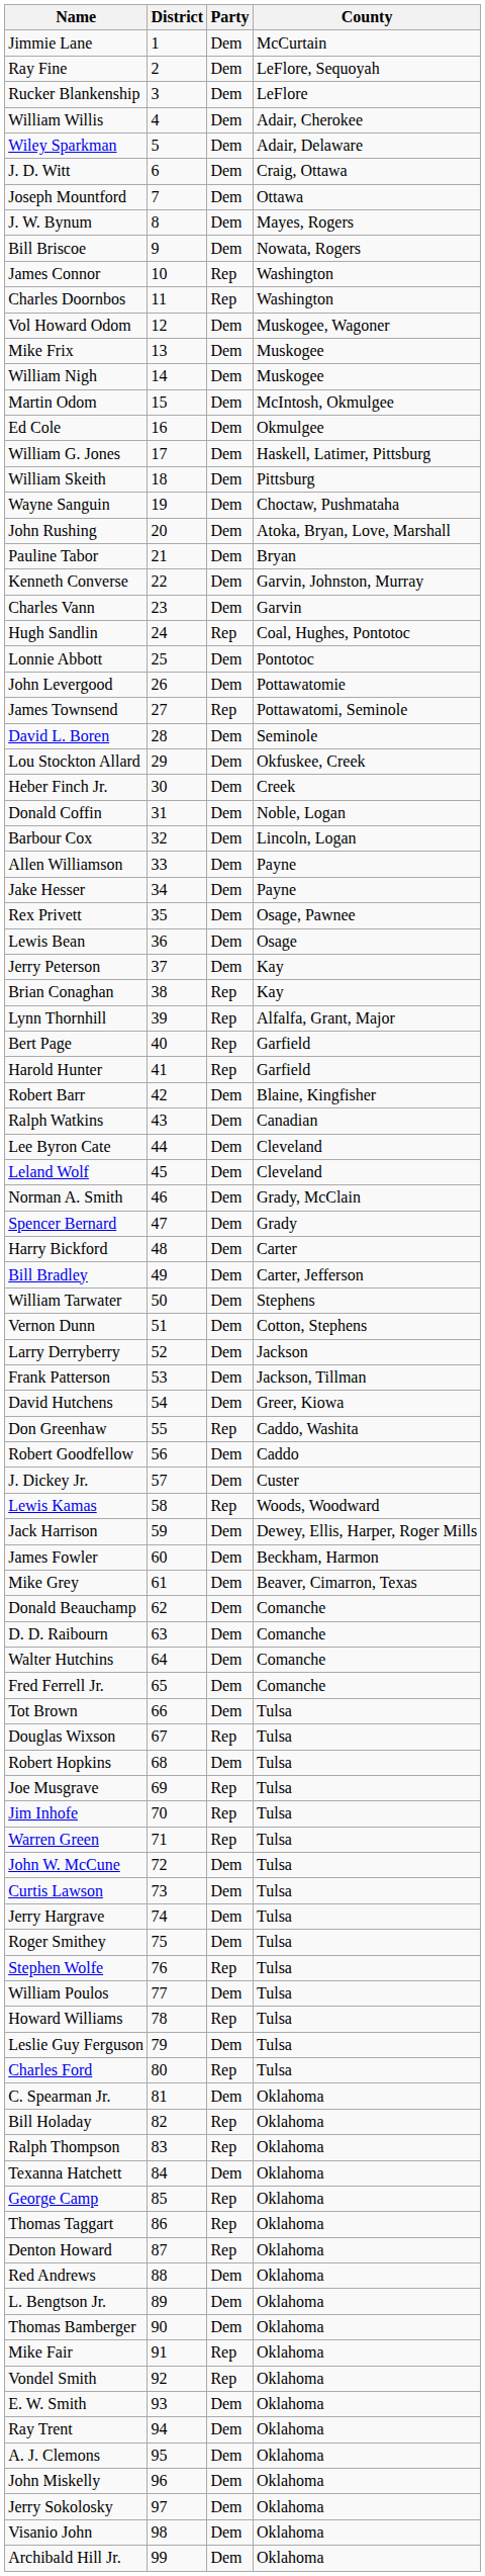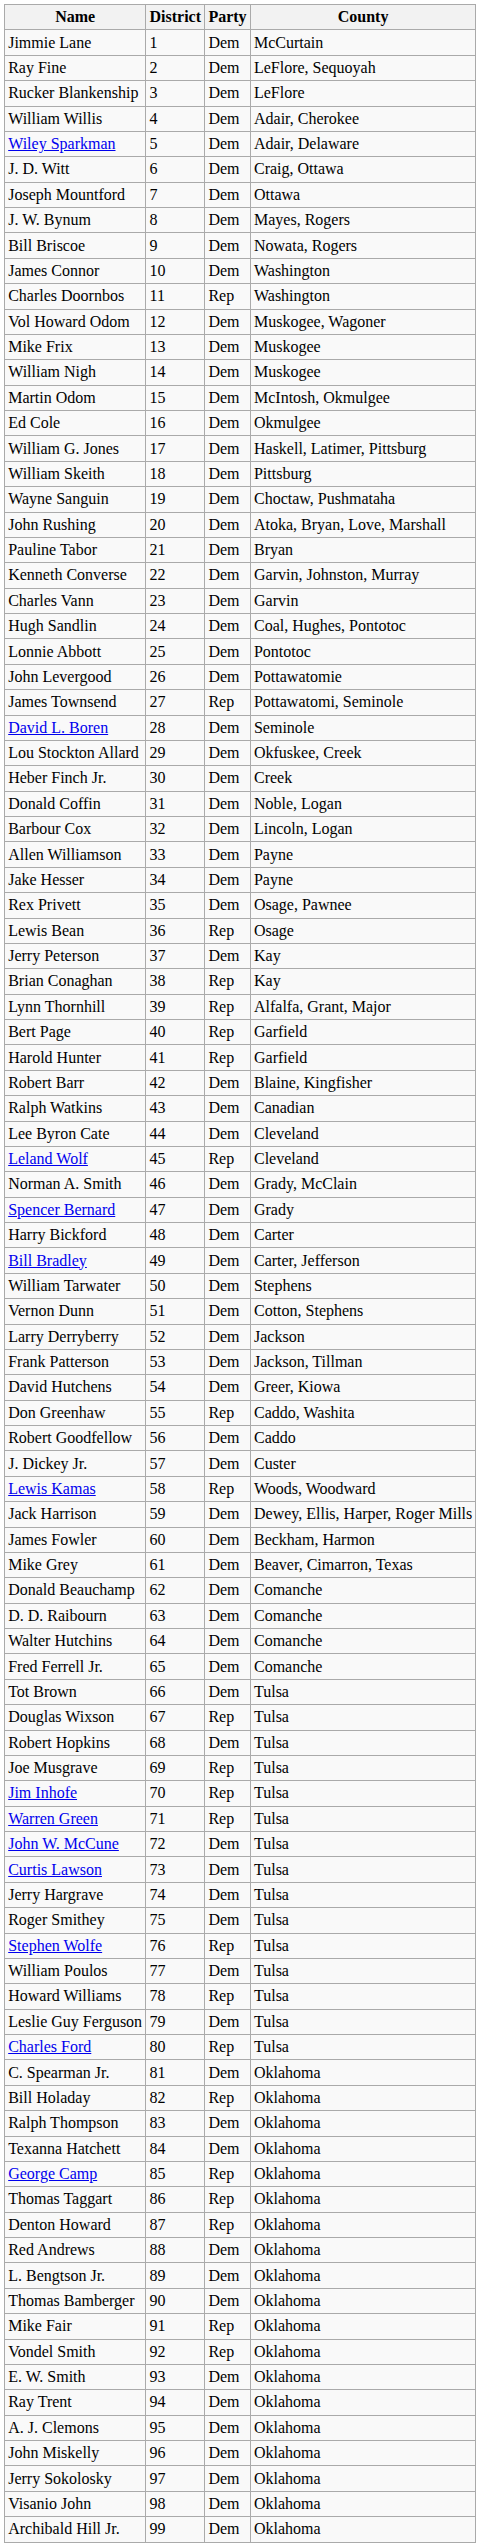James Connor | Party: Rep -> Dem
Hugh Sandlin | Party: Rep -> Dem
Lewis Bean | Party: Dem -> Rep
Leland Wolf | Party: Dem -> Rep
Ralph Thompson | Party: Rep -> Dem
